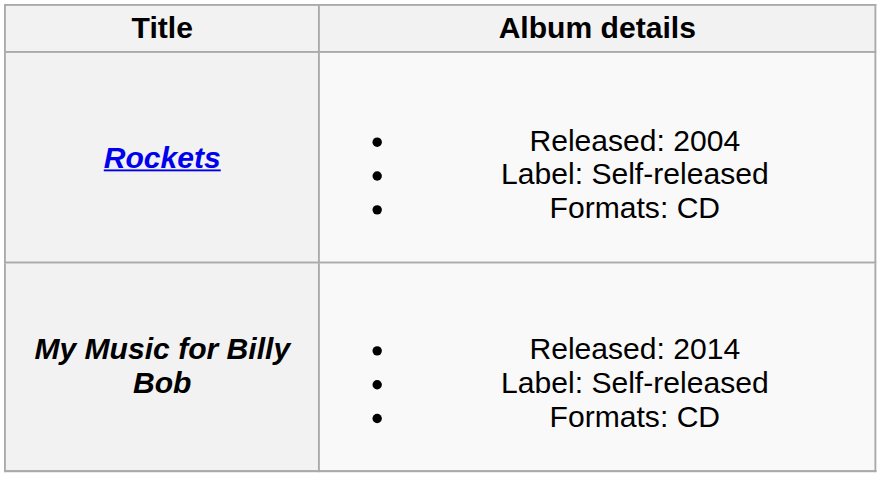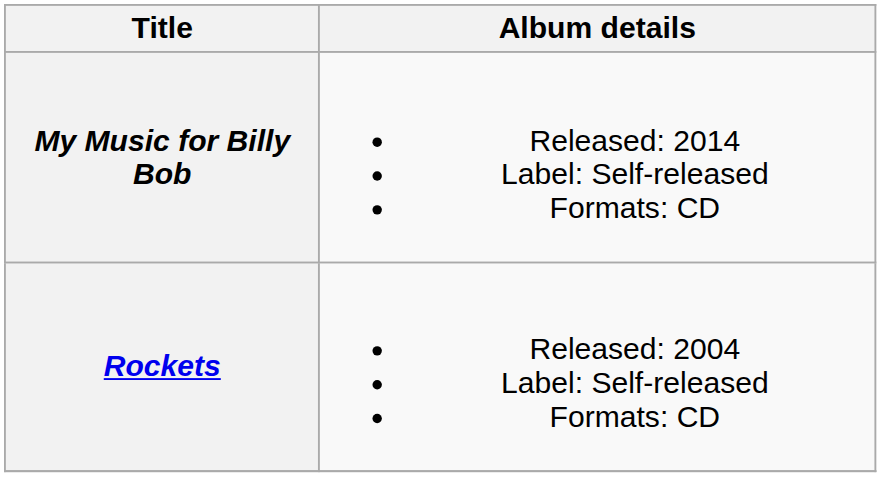rows swapped: Rockets <-> My Music for Billy Bob
